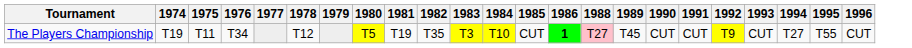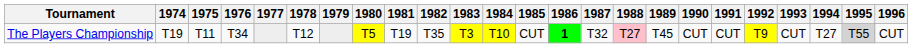+ column: 1987 | T32
The Players Championship | 1995: no background -> lightgrey background
